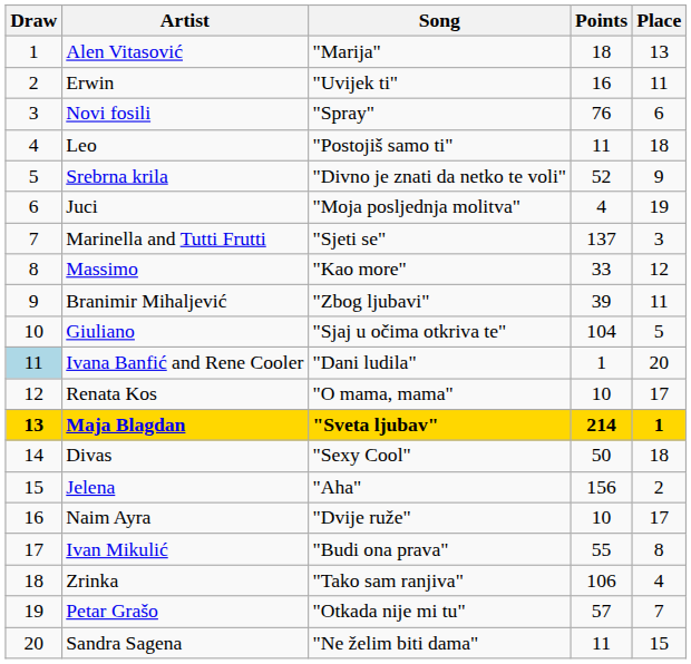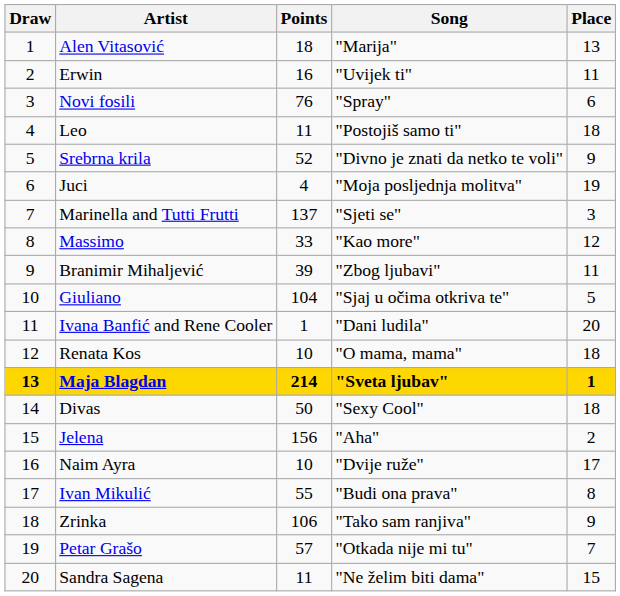columns swapped: Song <-> Points
Ivana Banfić and Rene Cooler | Draw: lightblue background -> no background
Renata Kos | Place: 17 -> 18
Zrinka | Place: 4 -> 9
